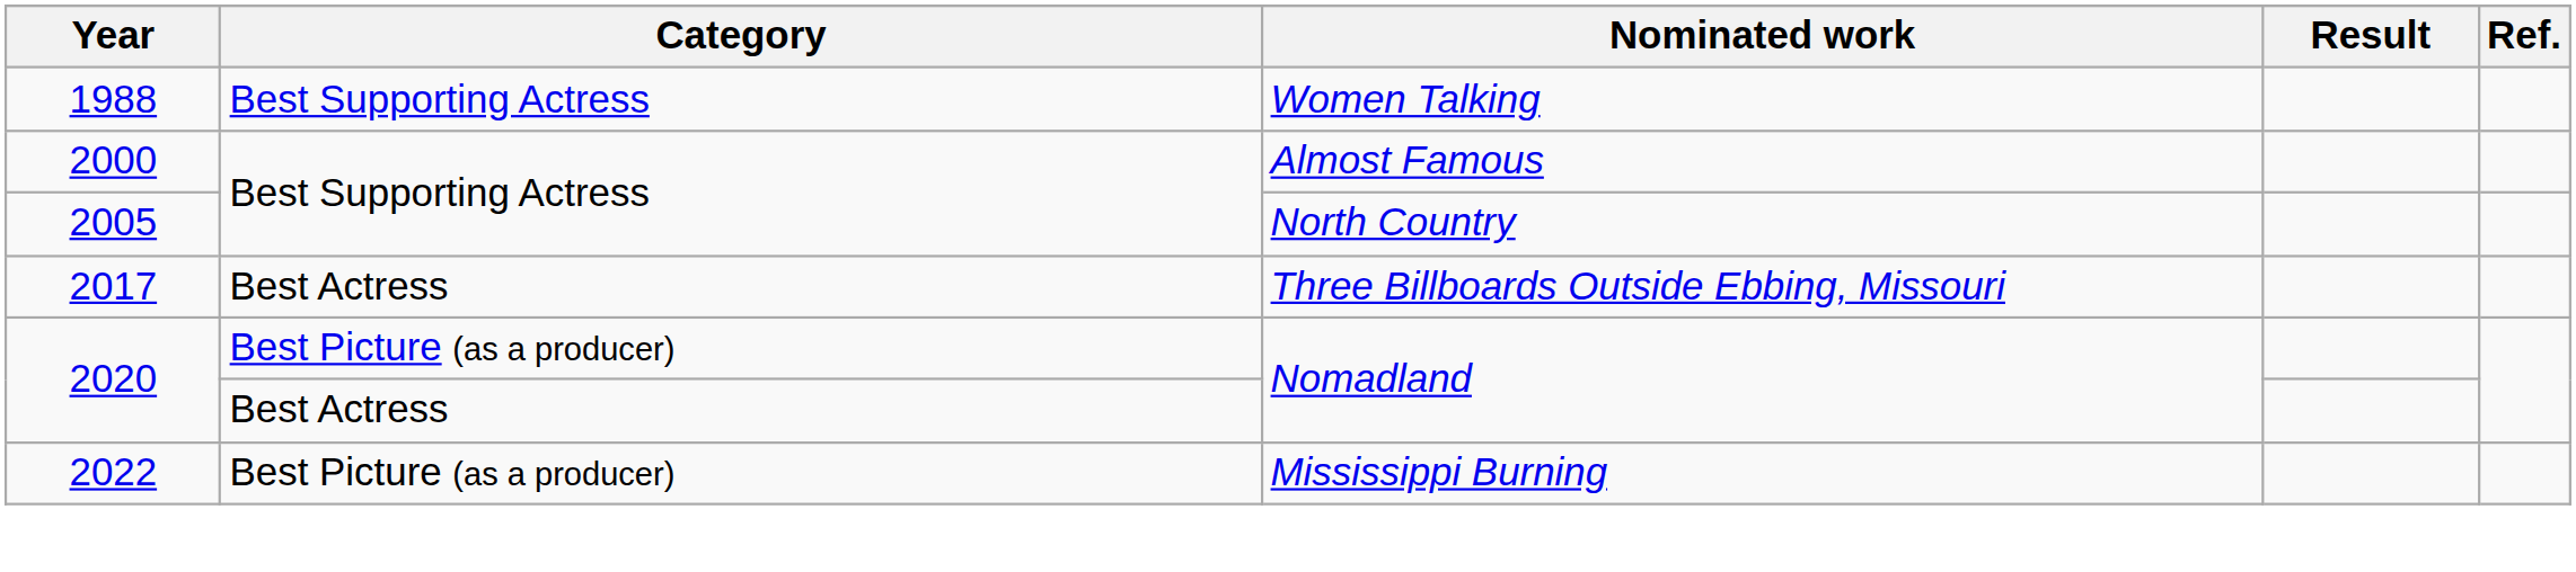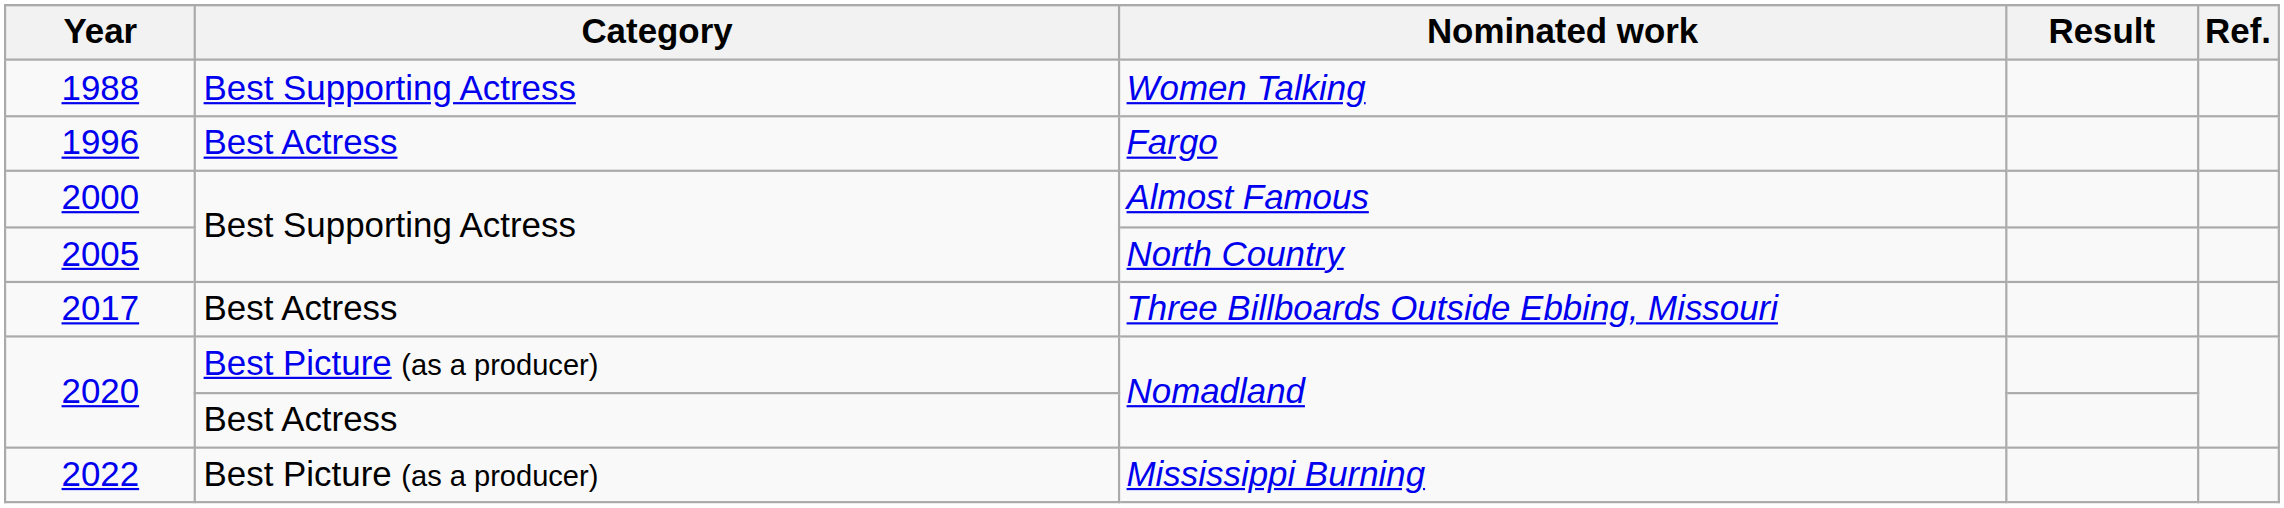+ row: 1996 | Best Actress | Fargo
